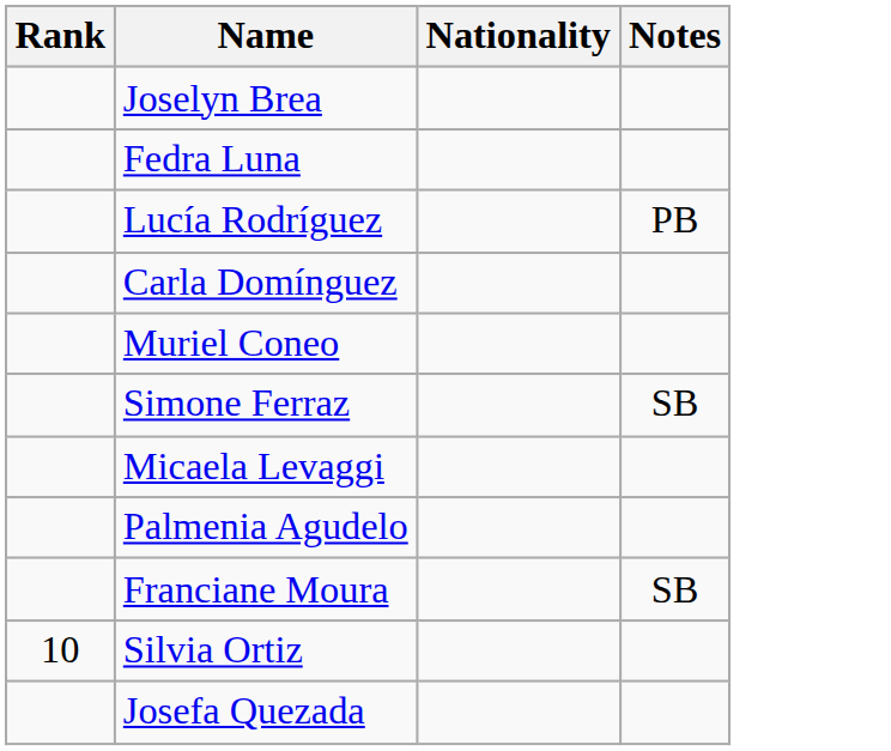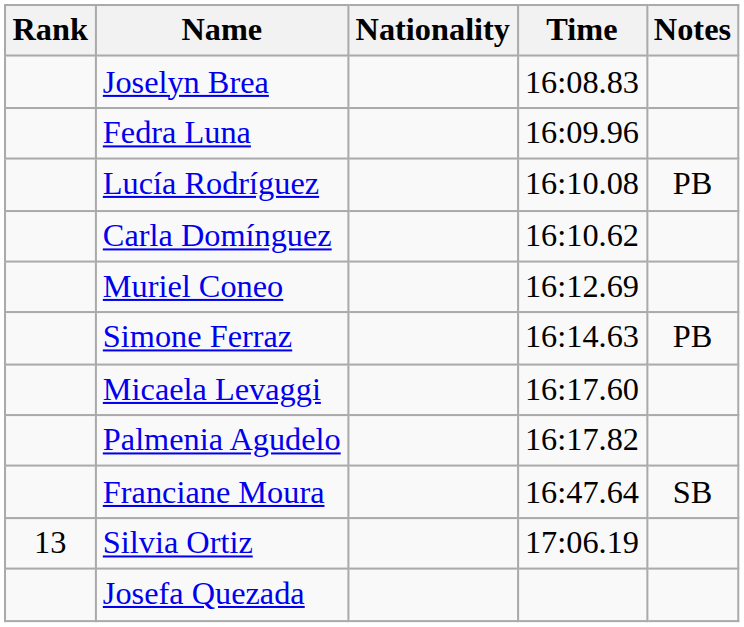+ column: Time | 16:08.83 | 16:09.96 | 16:10.08 | 16:10.62 | 16:12.69 | 16:14.63 | 16:17.60 | 16:17.82 | 16:47.64 | 17:06.19
Simone Ferraz | Notes: SB -> PB
Silvia Ortiz | Rank: 10 -> 13
